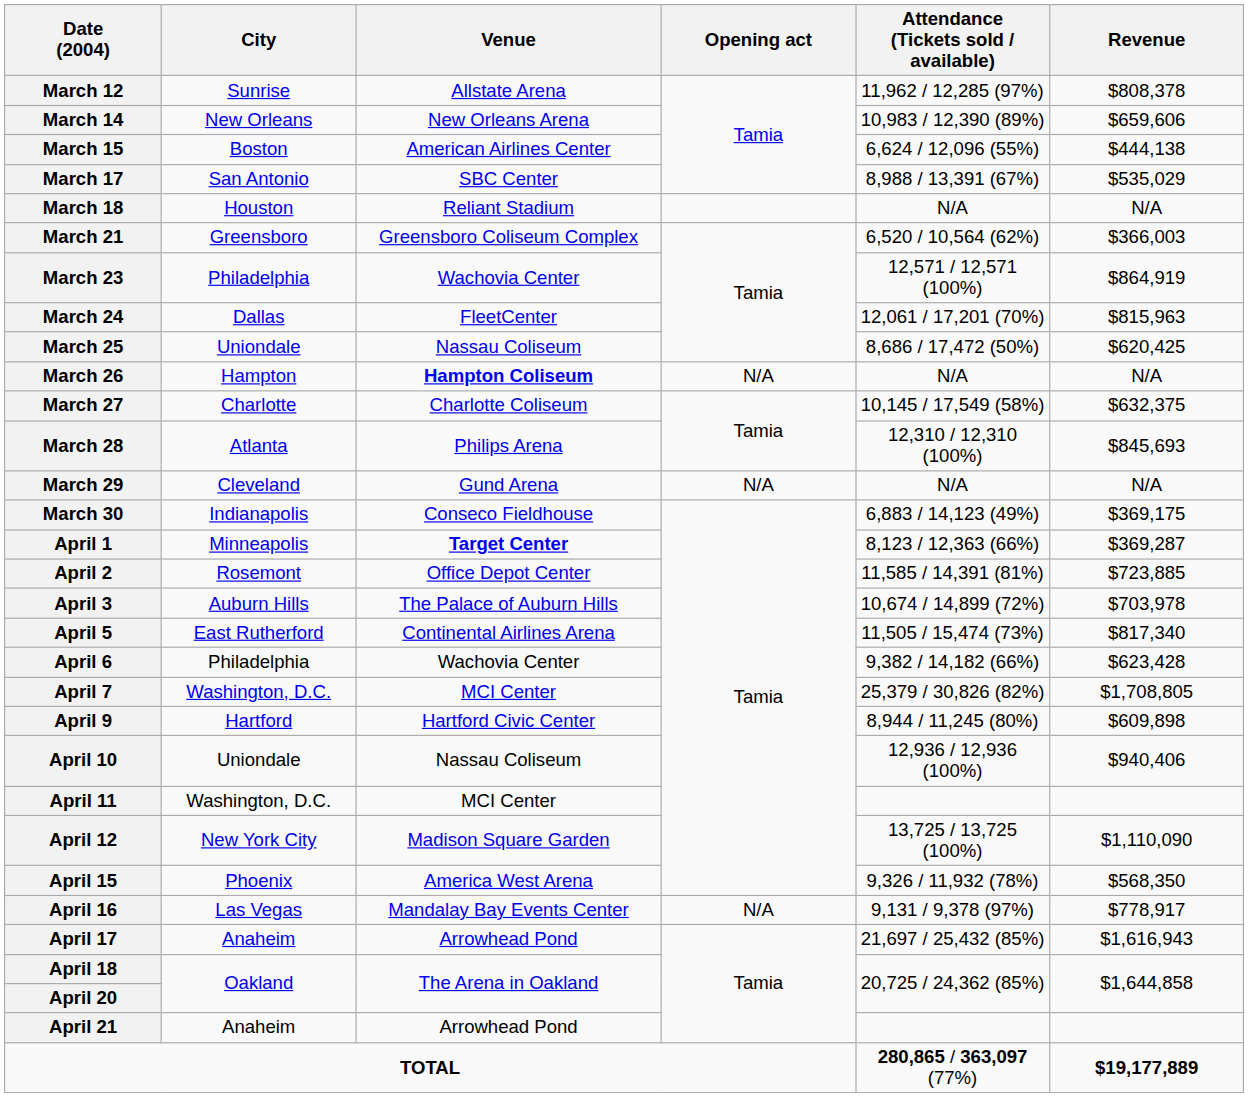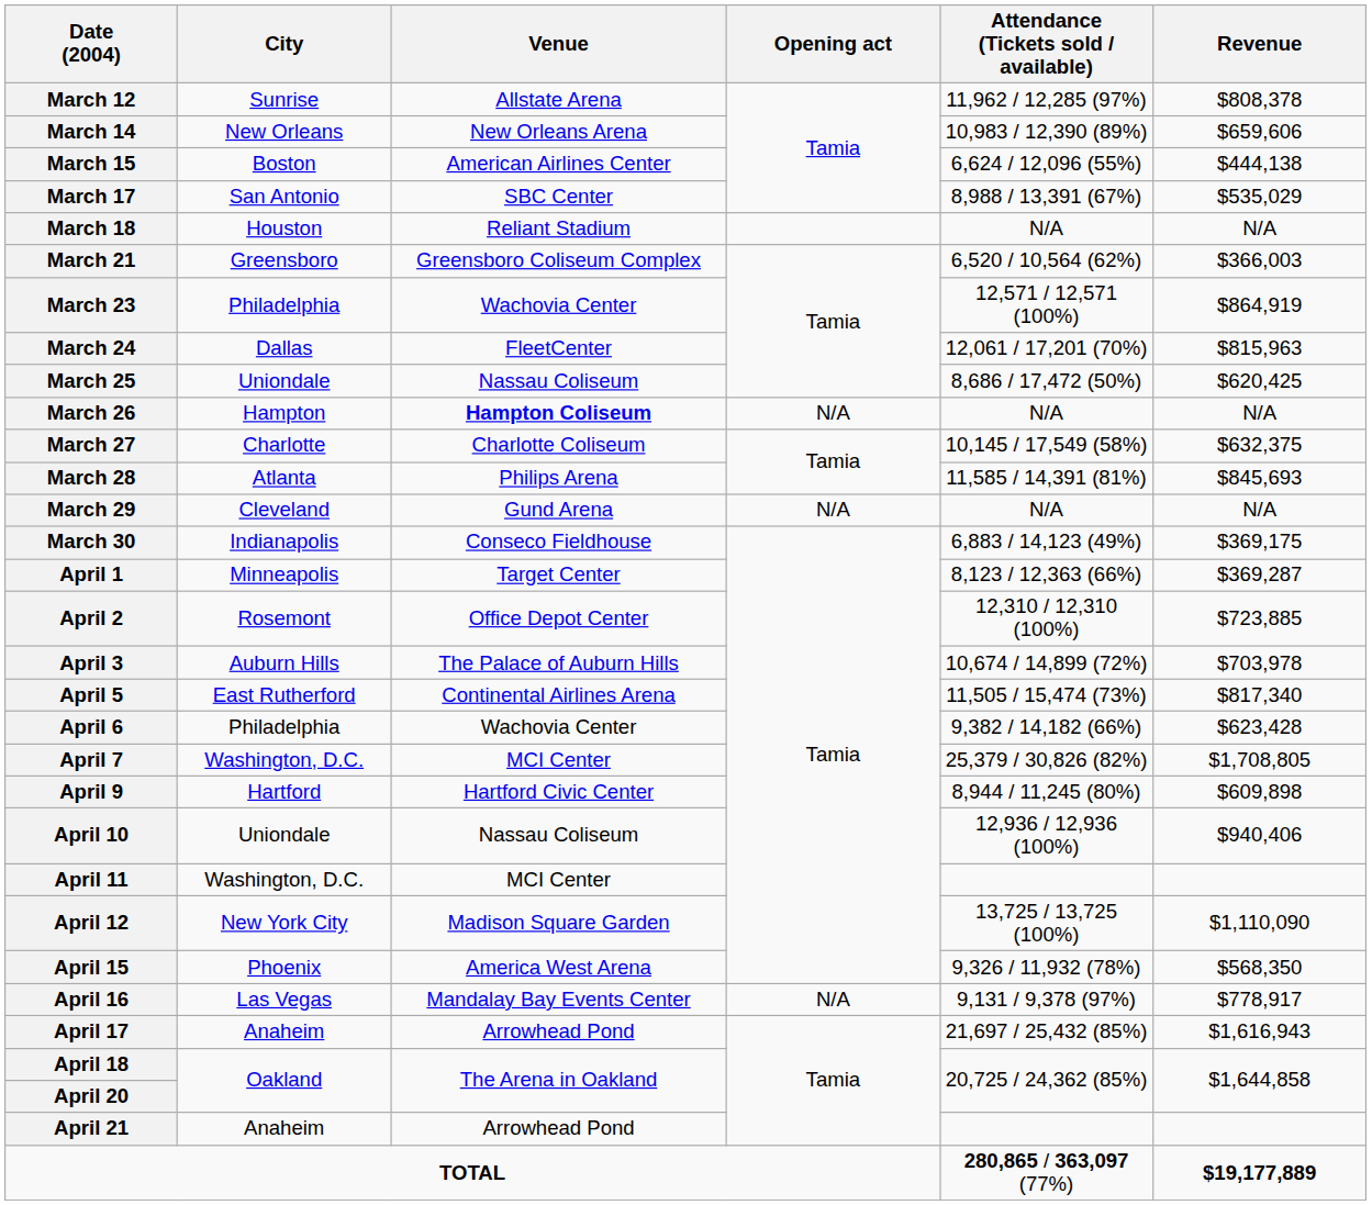March 28 | Attendance (Tickets sold / available): 12,310 / 12,310 (100%) -> 11,585 / 14,391 (81%)
April 1 | Venue: bold -> normal
April 2 | Attendance (Tickets sold / available): 11,585 / 14,391 (81%) -> 12,310 / 12,310 (100%)
